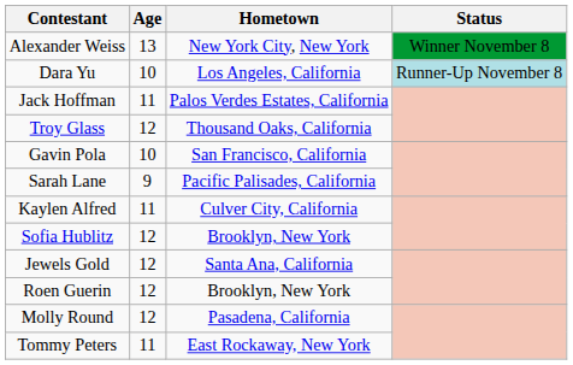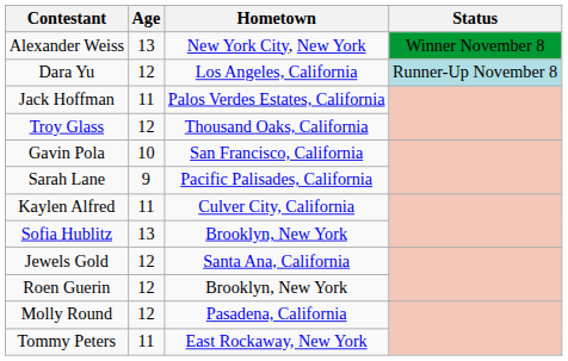Dara Yu | Age: 10 -> 12
Sofia Hublitz | Age: 12 -> 13
